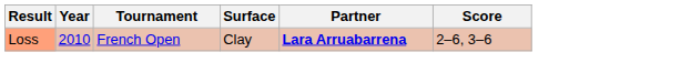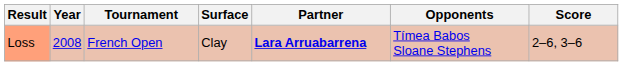+ column: Opponents | Tímea Babos Sloane Stephens
Loss | Year: 2010 -> 2008
